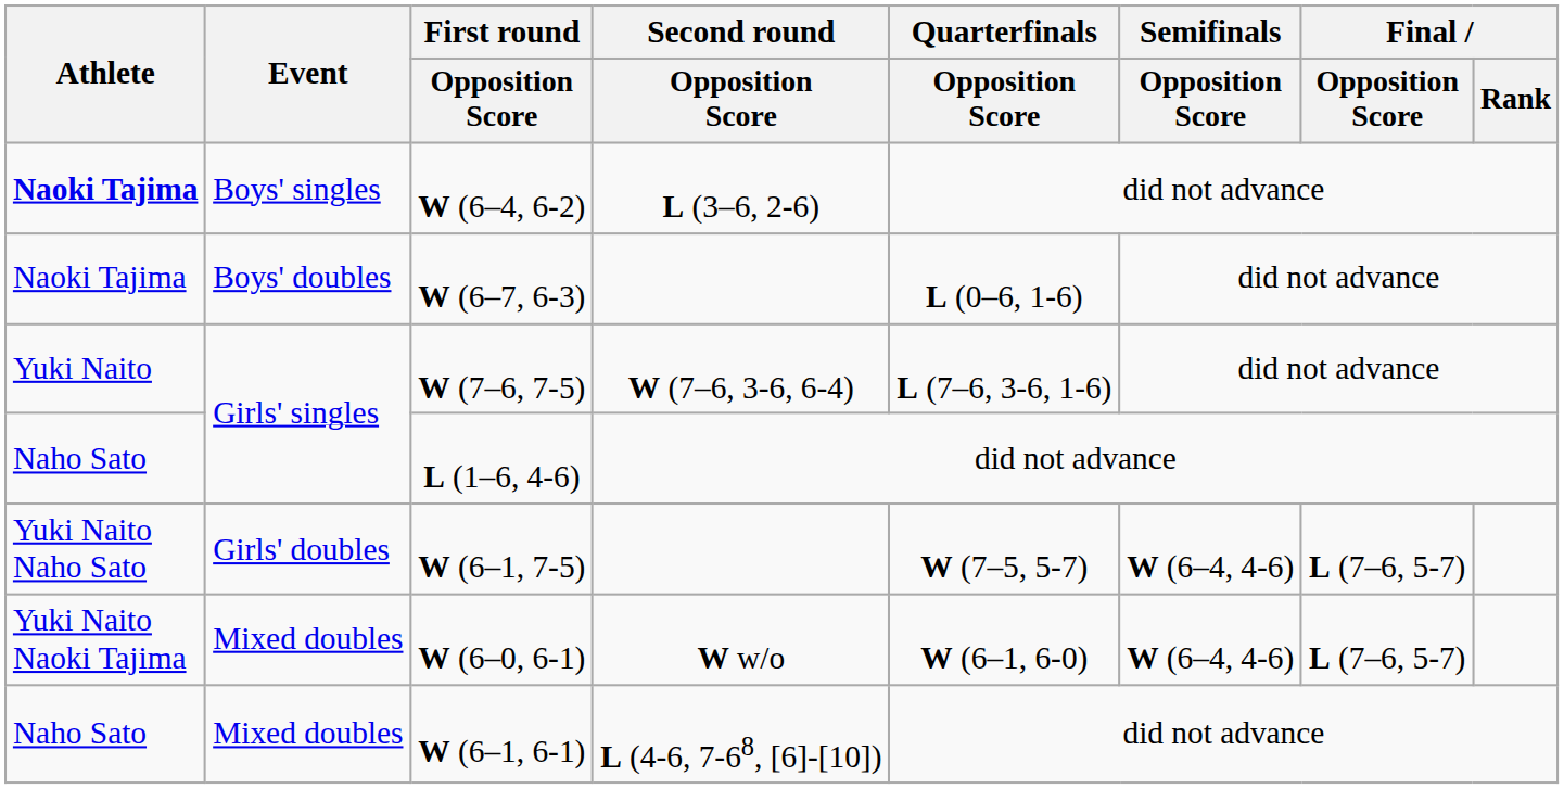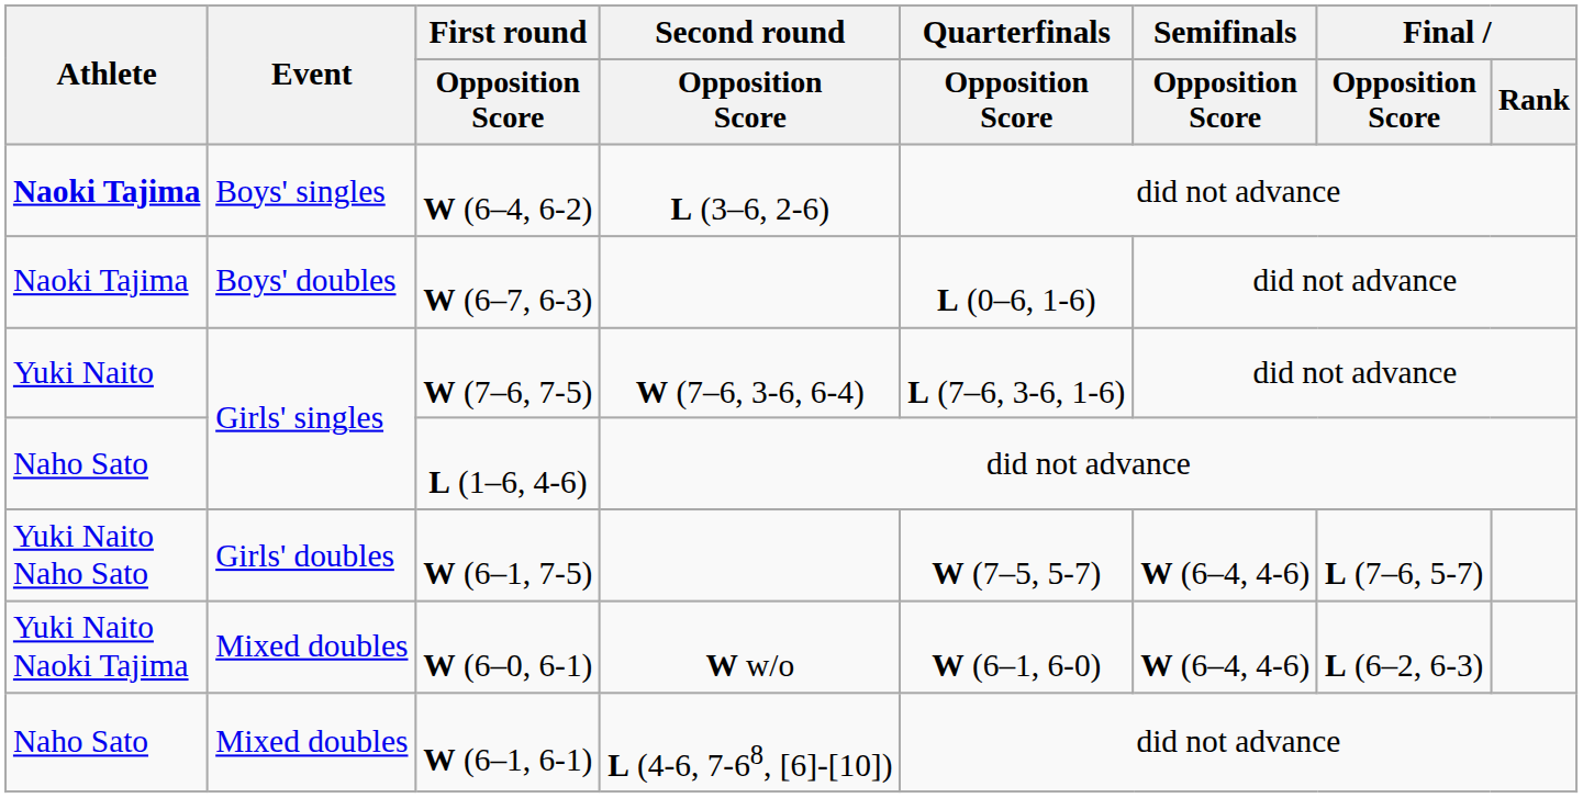W (6–0, 6-1) | Final / Opposition Score: L (7–6, 5-7) -> L (6–2, 6-3)
